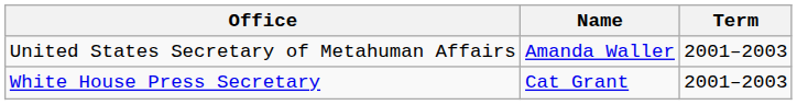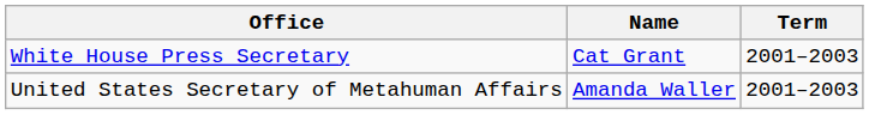rows swapped: United States Secretary of Metahuman Affairs <-> White House Press Secretary
